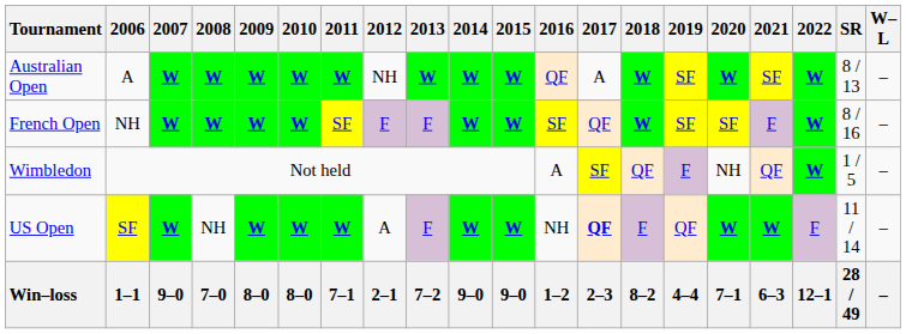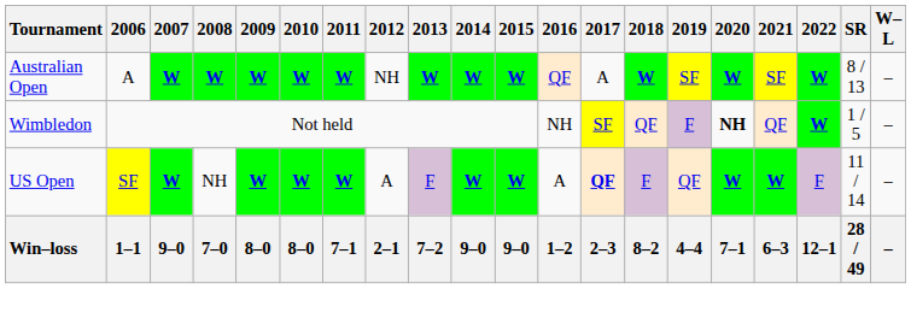- row: French Open | NH | W | W | W | W | SF | F | F | W | W | SF | QF | W | SF | SF | F | W | 8 / 16 | –
Wimbledon | 2016: A -> NH
Wimbledon | 2020: normal -> bold
US Open | 2016: NH -> A
